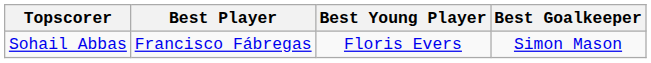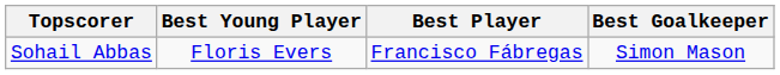columns swapped: Best Player <-> Best Young Player
